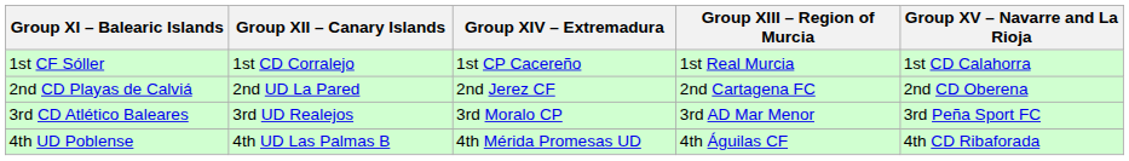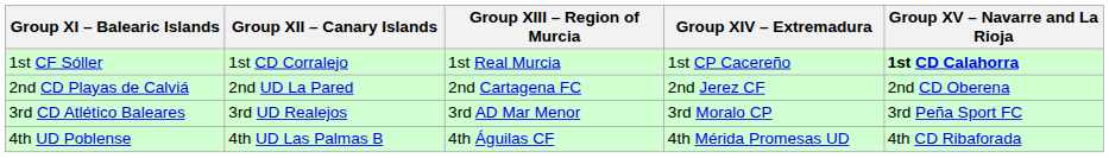columns swapped: Group XIII – Region of Murcia <-> Group XIV – Extremadura
1st CF Sóller | Group XV – Navarre and La Rioja: normal -> bold
